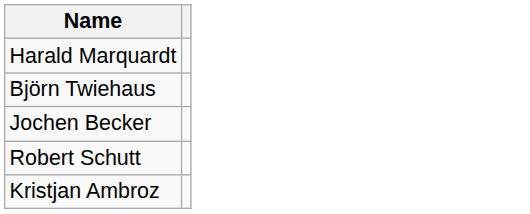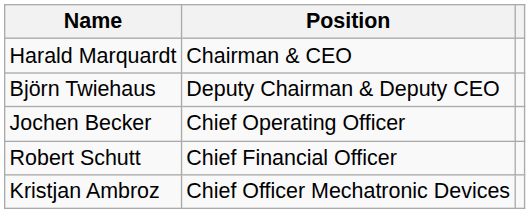+ column: Position | Chairman & CEO | Deputy Chairman & Deputy CEO | Chief Operating Officer | Chief Financial Officer | Chief Officer Mechatronic Devices
